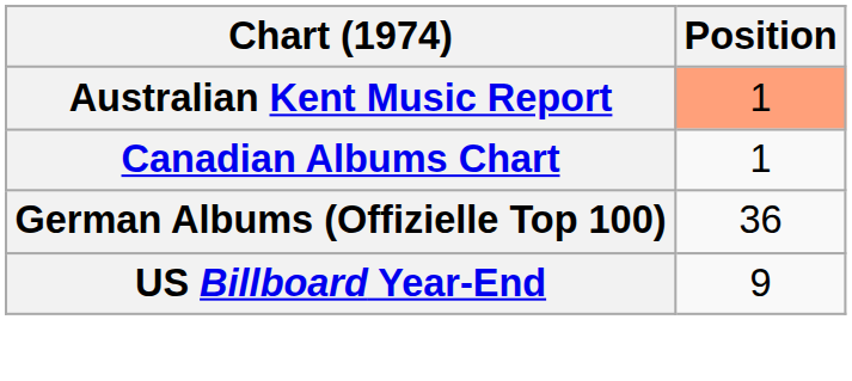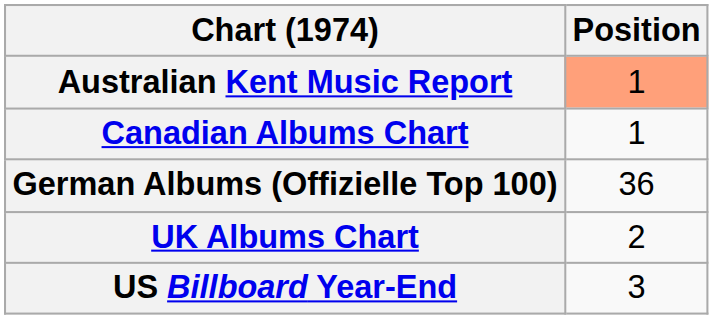+ row: UK Albums Chart | 2
US Billboard Year-End | Position: 9 -> 3
